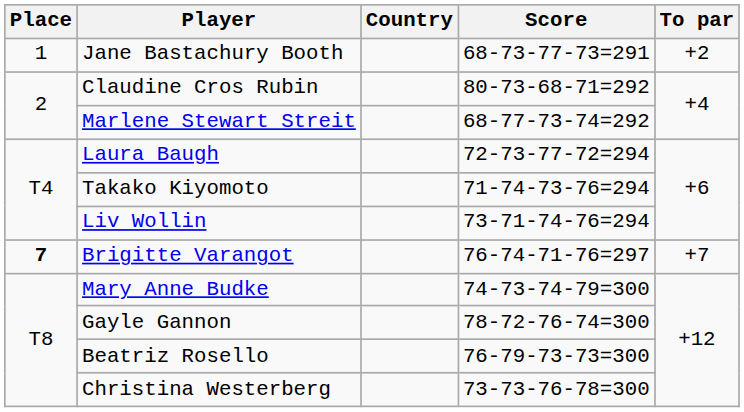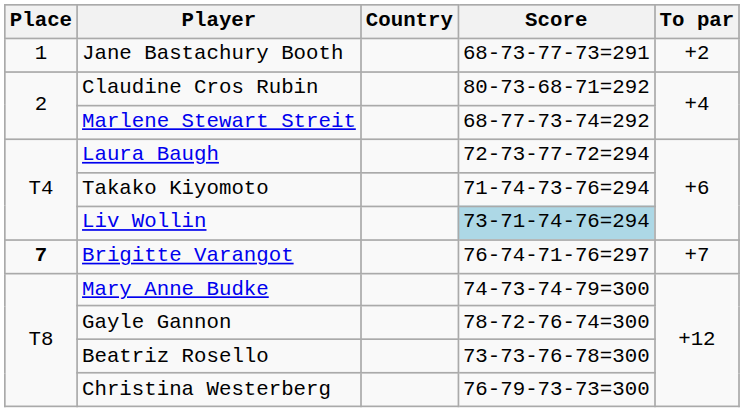Liv Wollin | Score: no background -> lightblue background
Beatriz Rosello | Score: 76-79-73-73=300 -> 73-73-76-78=300
Christina Westerberg | Score: 73-73-76-78=300 -> 76-79-73-73=300
